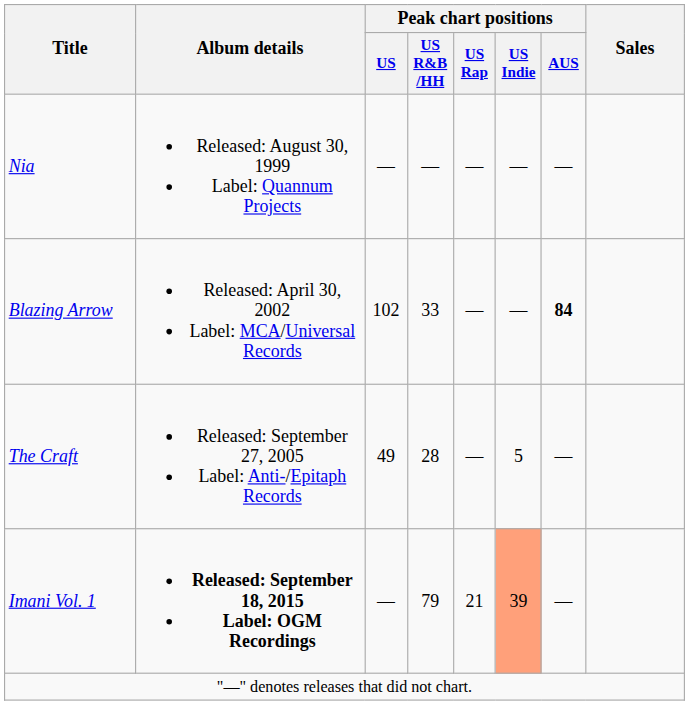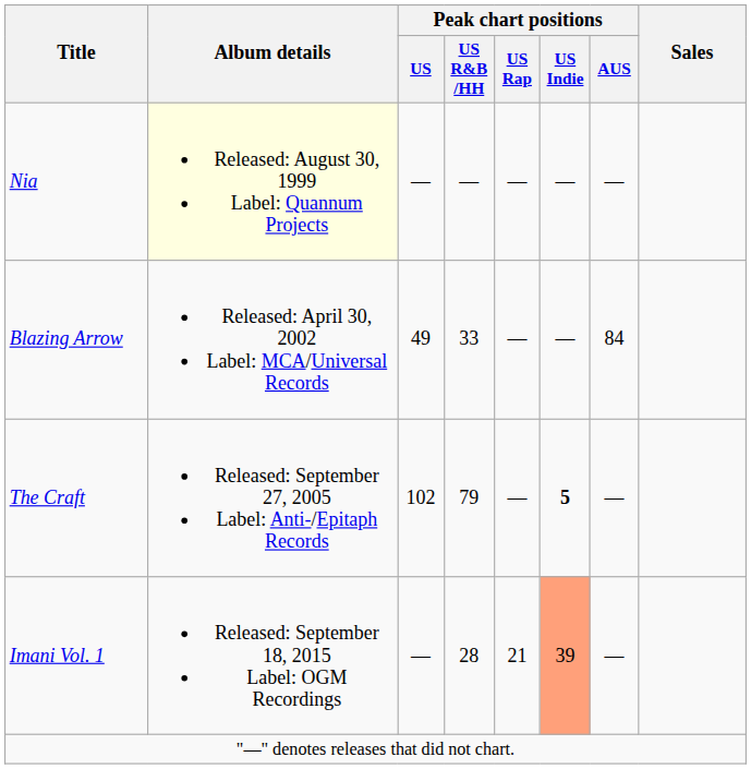Nia | Album details: no background -> lightyellow background
Blazing Arrow | Peak chart positions / US: 102 -> 49
Blazing Arrow | Peak chart positions / AUS: bold -> normal
The Craft | Peak chart positions / US: 49 -> 102
The Craft | Peak chart positions / US R&B /HH: 28 -> 79
The Craft | Peak chart positions / US Indie: normal -> bold
Imani Vol. 1 | Album details: bold -> normal
Imani Vol. 1 | Peak chart positions / US R&B /HH: 79 -> 28
